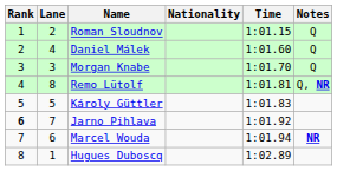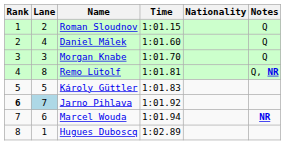columns swapped: Nationality <-> Time
Jarno Pihlava | Lane: no background -> lightblue background
